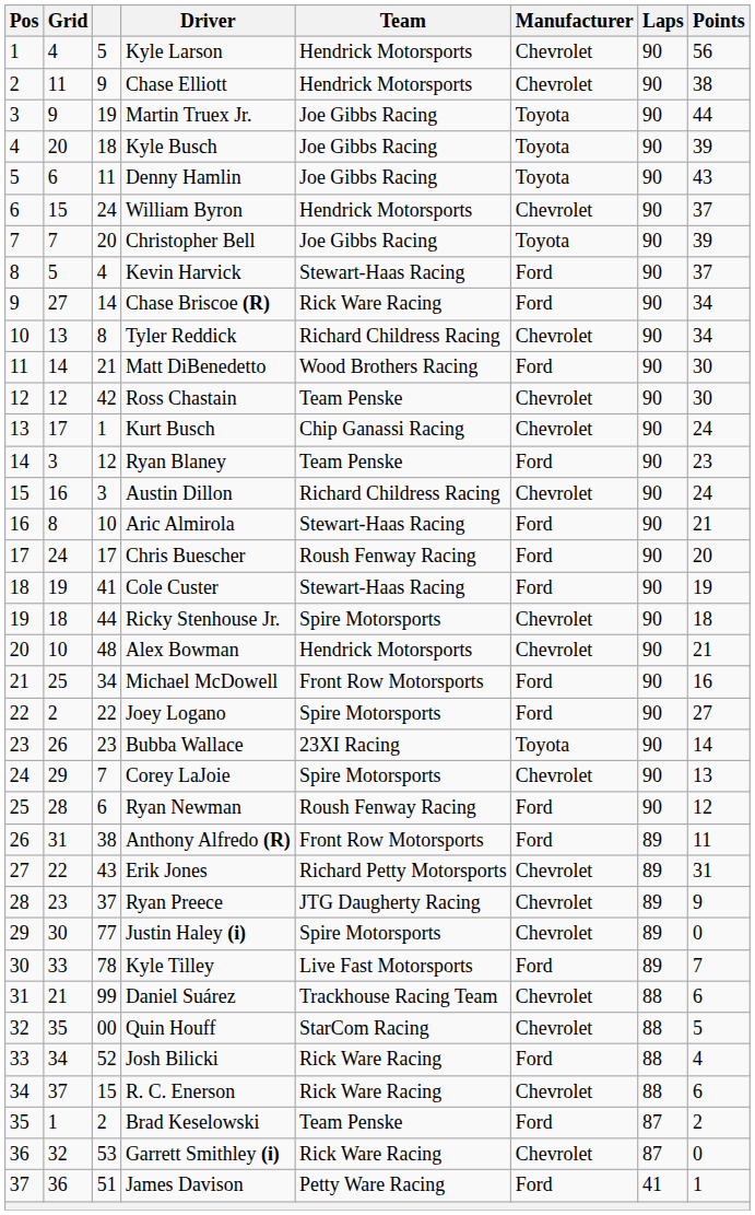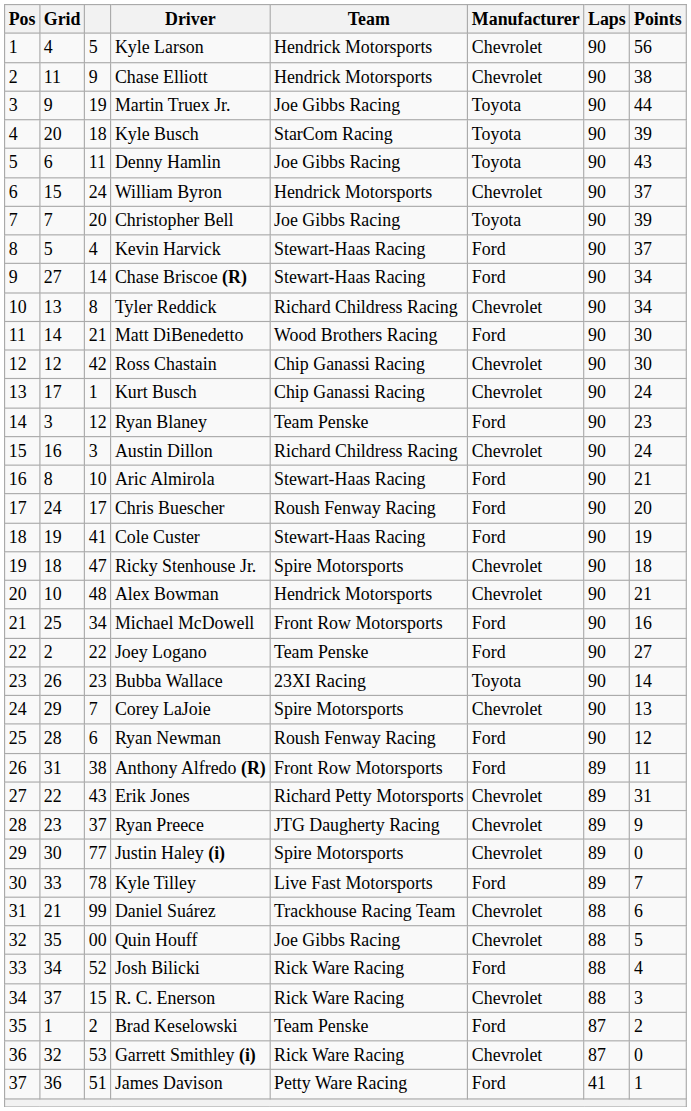Kyle Busch | Team: Joe Gibbs Racing -> StarCom Racing
Chase Briscoe (R) | Team: Rick Ware Racing -> Stewart-Haas Racing
Ross Chastain | Team: Team Penske -> Chip Ganassi Racing
Ricky Stenhouse Jr. | column 3: 44 -> 47
Joey Logano | Team: Spire Motorsports -> Team Penske
Quin Houff | Team: StarCom Racing -> Joe Gibbs Racing
R. C. Enerson | Points: 6 -> 3
